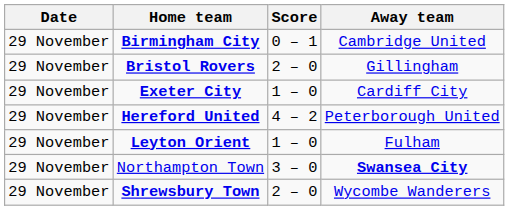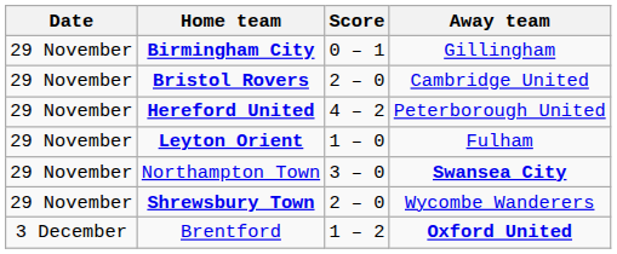Birmingham City | Away team: Cambridge United -> Gillingham
Bristol Rovers | Away team: Gillingham -> Cambridge United
- row: 29 November | Exeter City | 1 – 0 | Cardiff City
+ row: 3 December | Brentford | 1 – 2 | Oxford United
